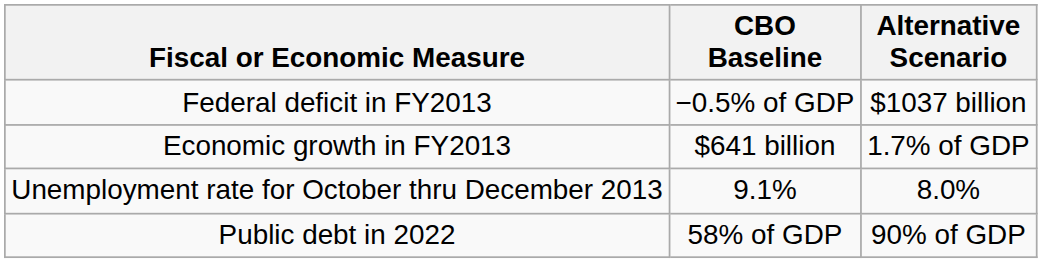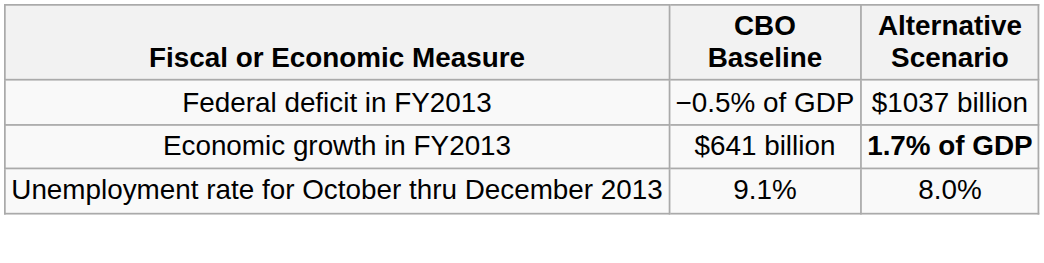Economic growth in FY2013 | Alternative Scenario: normal -> bold
- row: Public debt in 2022 | 58% of GDP | 90% of GDP
